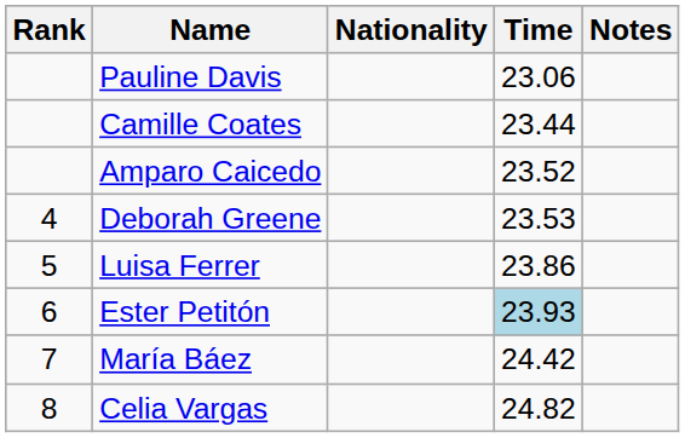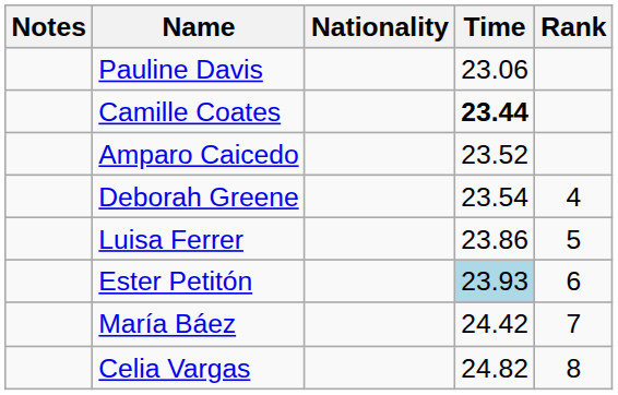columns swapped: Rank <-> Notes
Camille Coates | Time: normal -> bold
Deborah Greene | Time: 23.53 -> 23.54
